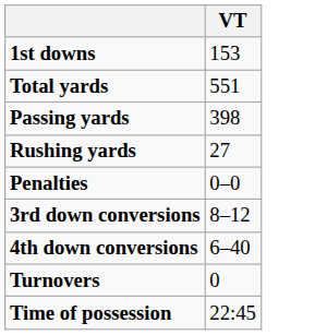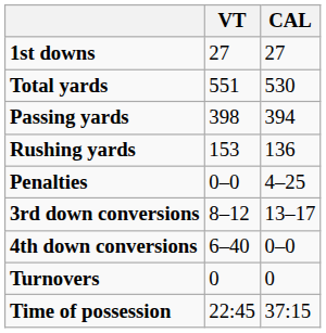+ column: CAL | 27 | 530 | 394 | 136 | 4–25 | 13–17 | 0–0 | 0 | 37:15
1st downs | VT: 153 -> 27
Rushing yards | VT: 27 -> 153
